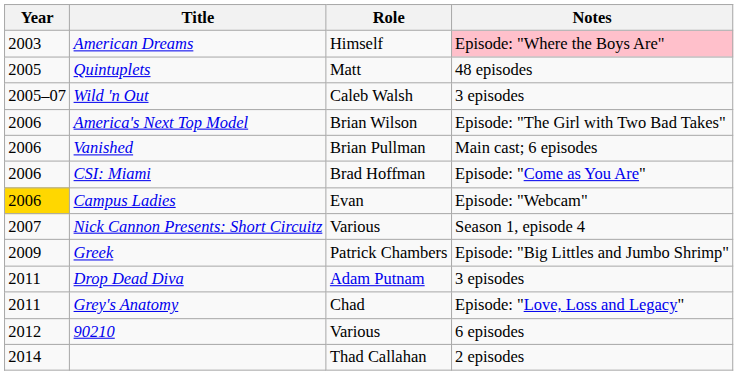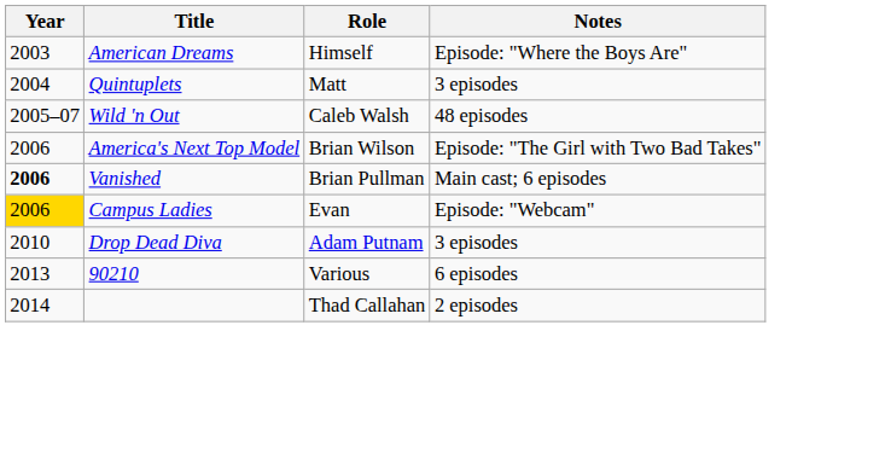American Dreams | Notes: pink background -> no background
Quintuplets | Year: 2005 -> 2004
Quintuplets | Notes: 48 episodes -> 3 episodes
Wild 'n Out | Notes: 3 episodes -> 48 episodes
Vanished | Year: normal -> bold
- row: 2006 | CSI: Miami | Brad Hoffman | Episode: "Come as You Are"
- row: 2007 | Nick Cannon Presents: Short Circuitz | Various | Season 1, episode 4
- row: 2009 | Greek | Patrick Chambers | Episode: "Big Littles and Jumbo Shrimp"
Drop Dead Diva | Year: 2011 -> 2010
- row: 2011 | Grey's Anatomy | Chad | Episode: "Love, Loss and Legacy"
90210 | Year: 2012 -> 2013
